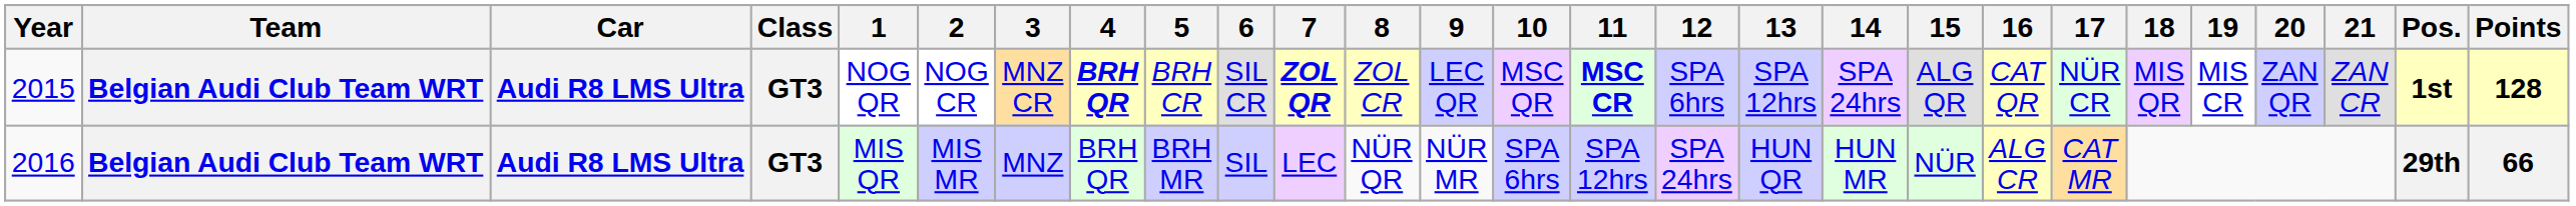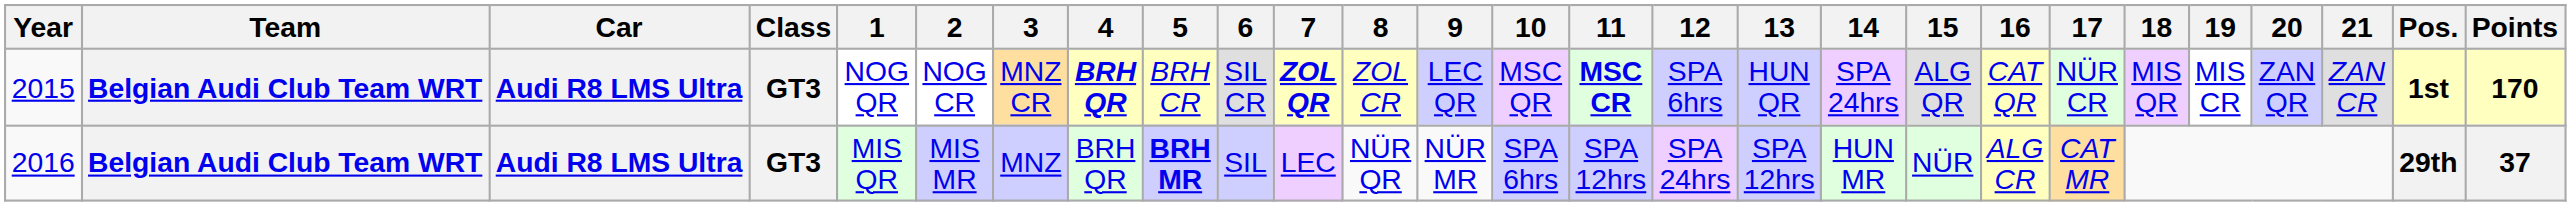2015 | 13: SPA 12hrs -> HUN QR
2015 | Points: 128 -> 170
2016 | 5: normal -> bold
2016 | 13: HUN QR -> SPA 12hrs
2016 | Points: 66 -> 37
